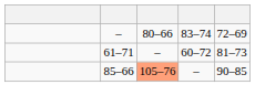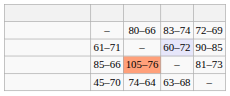61–71 | column 4: no background -> lavender background
61–71 | column 5: 81–73 -> 90–85
85–66 | column 5: 90–85 -> 81–73
+ row: 45–70 | 74–64 | 63–68 | –
